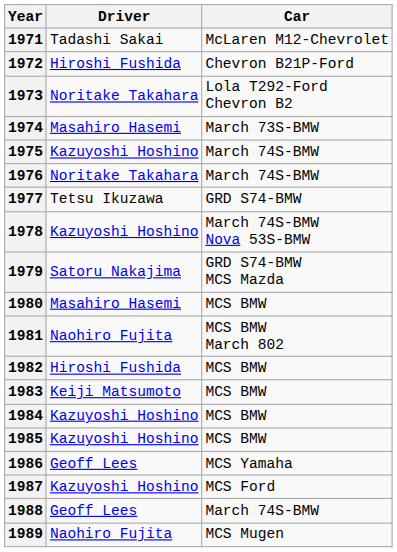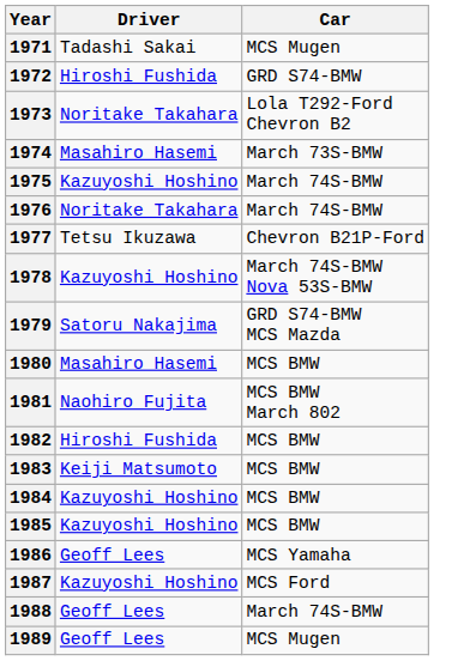1971 | Car: McLaren M12-Chevrolet -> MCS Mugen
1972 | Car: Chevron B21P-Ford -> GRD S74-BMW
1977 | Car: GRD S74-BMW -> Chevron B21P-Ford
1989 | Driver: Naohiro Fujita -> Geoff Lees
